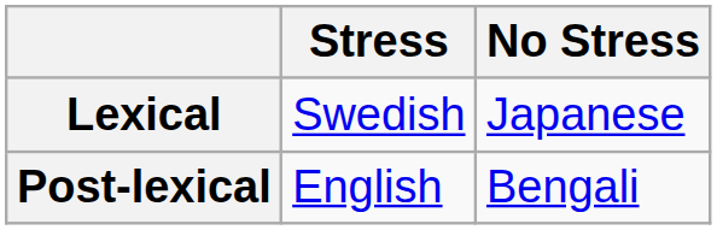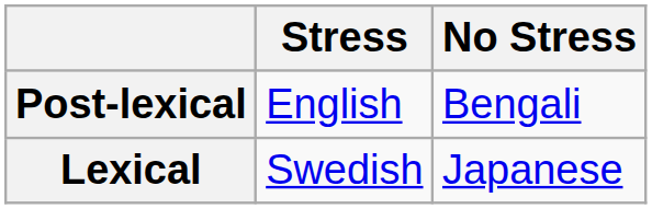rows swapped: Lexical <-> Post-lexical
